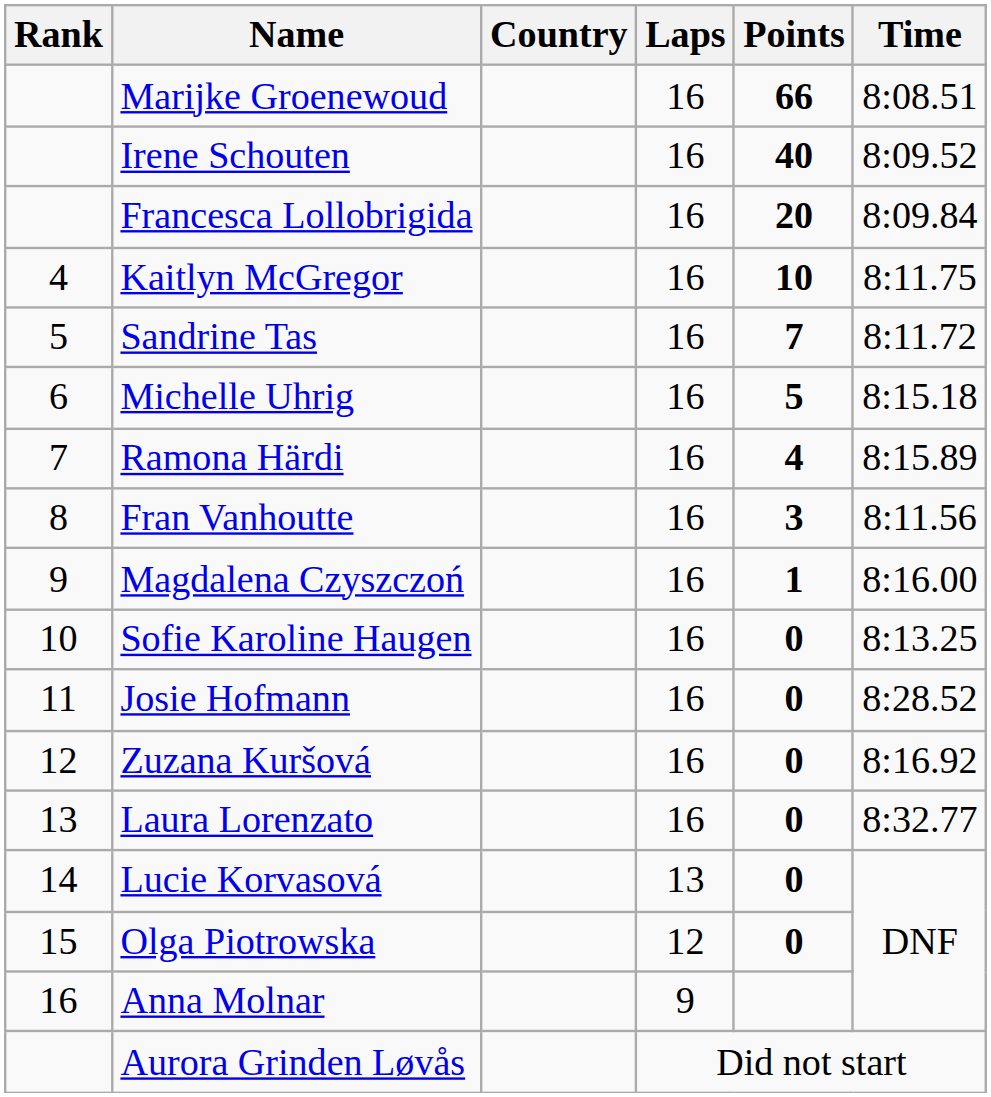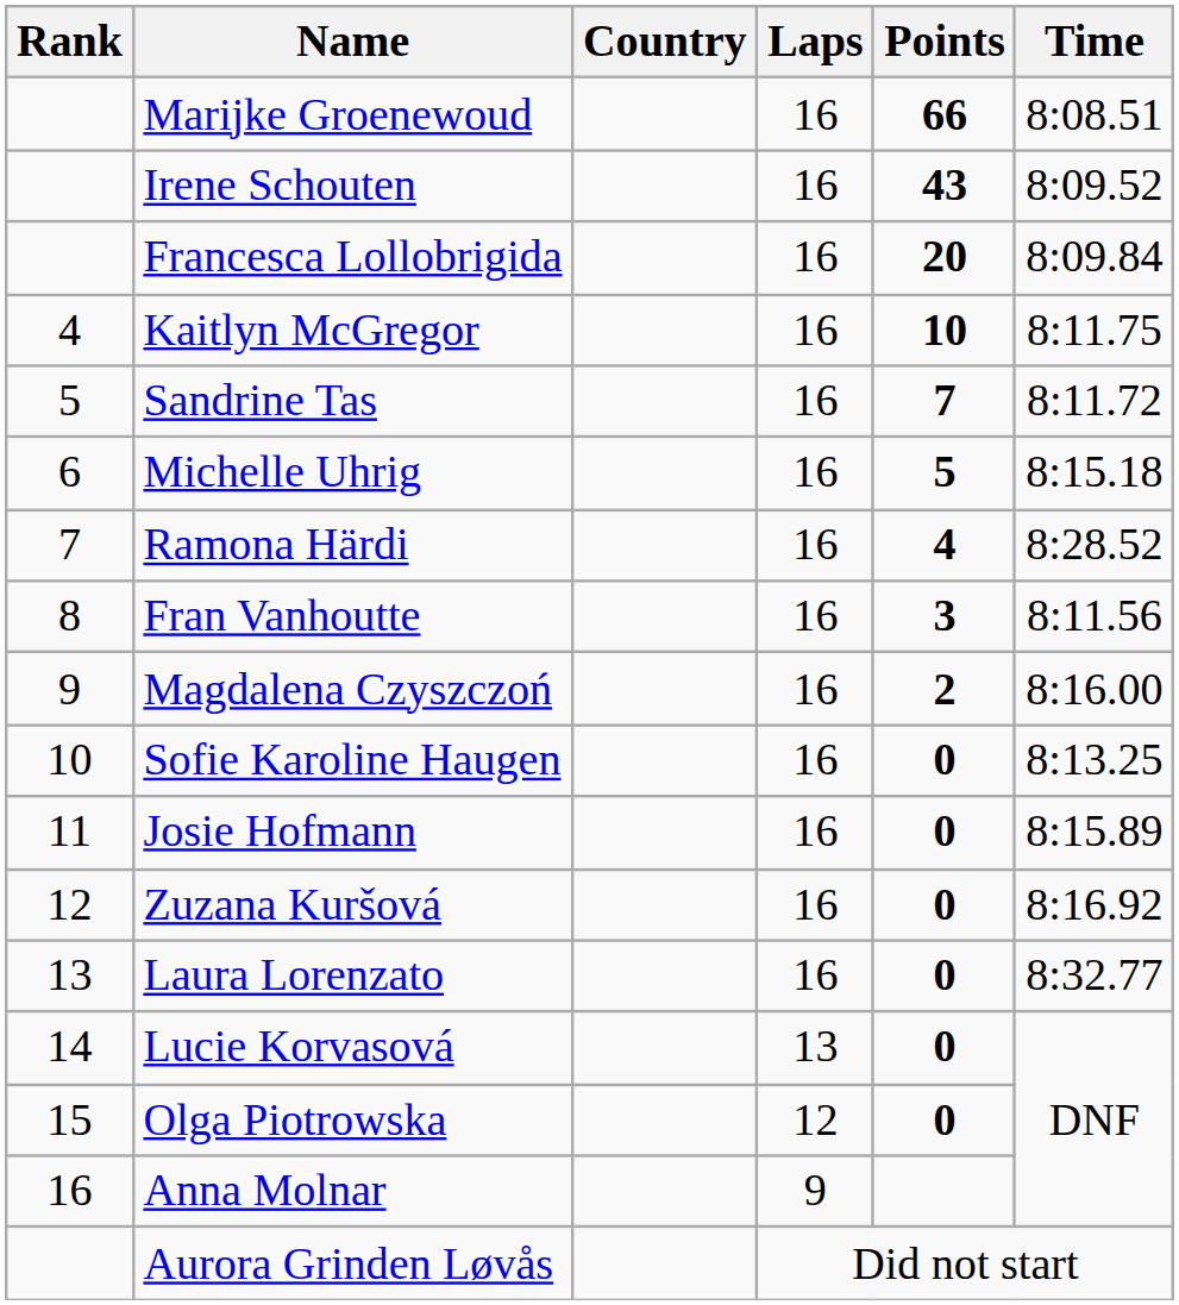Irene Schouten | Points: 40 -> 43
Ramona Härdi | Time: 8:15.89 -> 8:28.52
Magdalena Czyszczoń | Points: 1 -> 2
Josie Hofmann | Time: 8:28.52 -> 8:15.89
